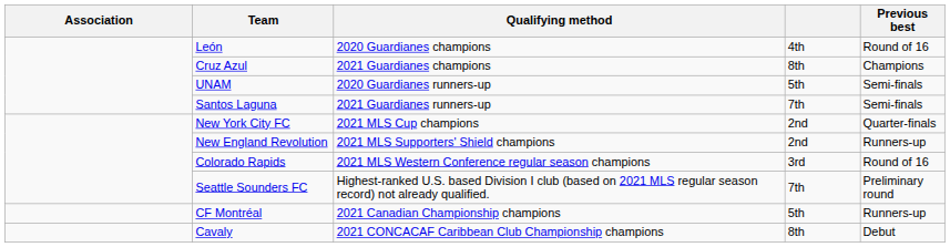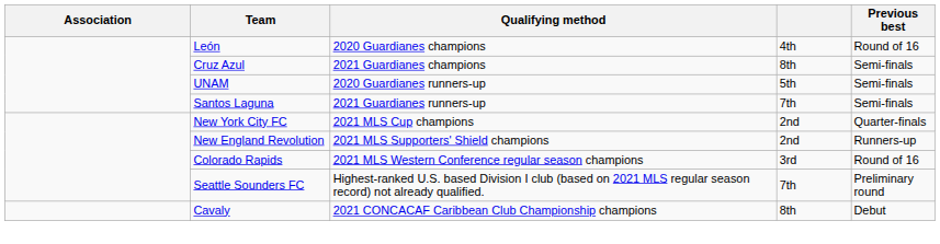Cruz Azul | Previous best: Champions -> Semi-finals
- row: CF Montréal | 2021 Canadian Championship champions | 5th | Runners-up
